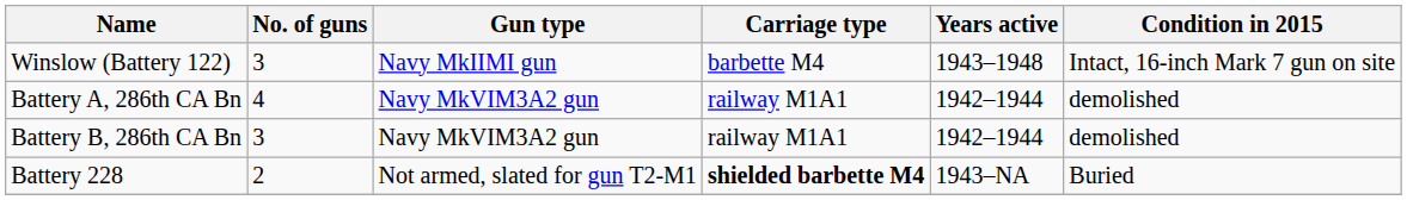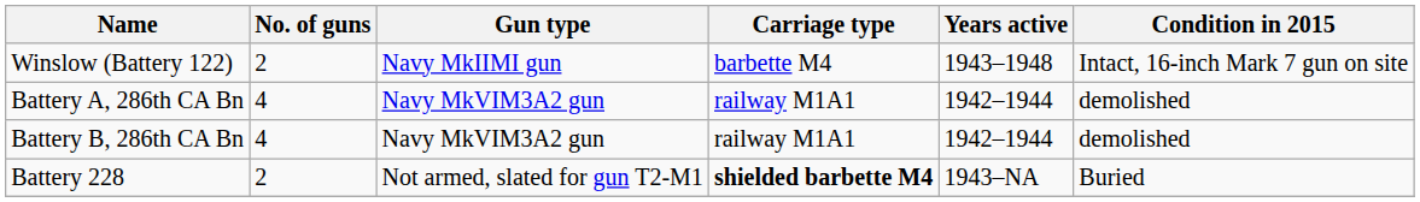Winslow (Battery 122) | No. of guns: 3 -> 2
Battery B, 286th CA Bn | No. of guns: 3 -> 4
